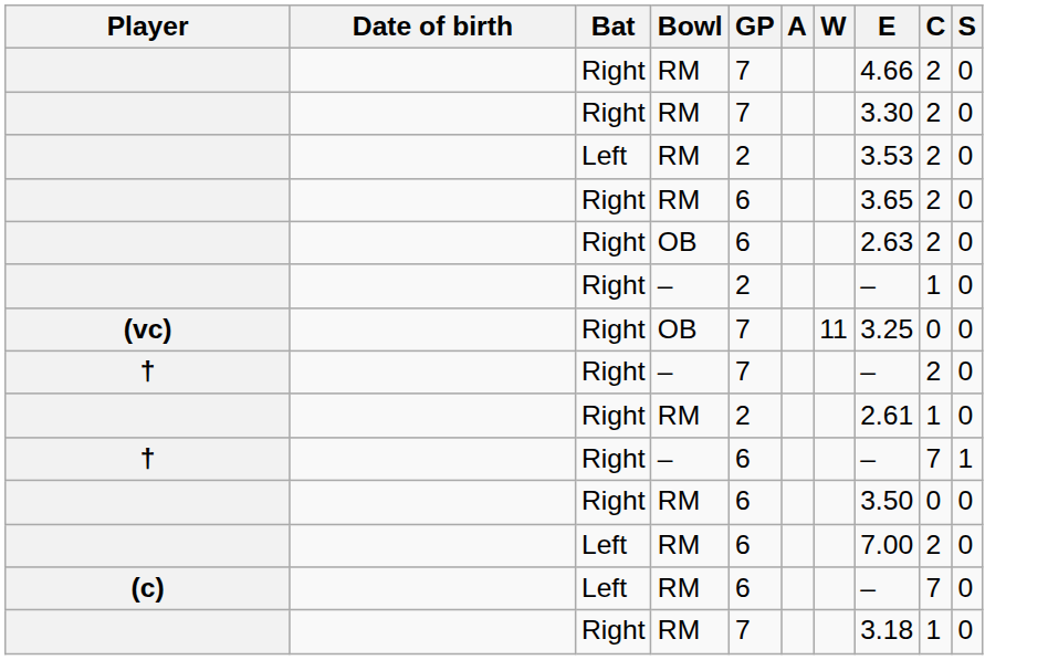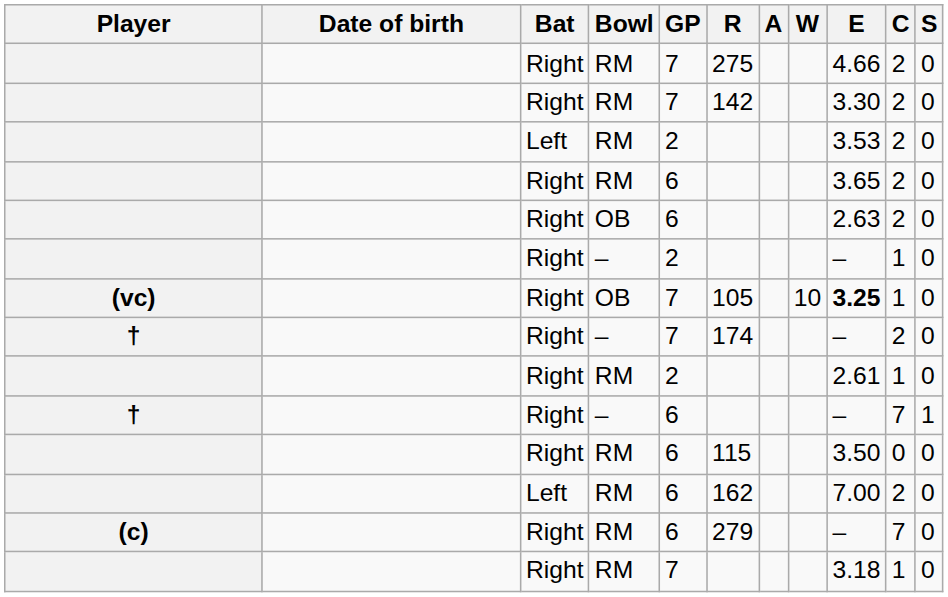+ column: R | 275 | 142 | 105 | 174 | 115 | 162 | 279
(vc) | W: 11 -> 10
(vc) | E: normal -> bold
(vc) | C: 0 -> 1
(c) | Bat: Left -> Right
